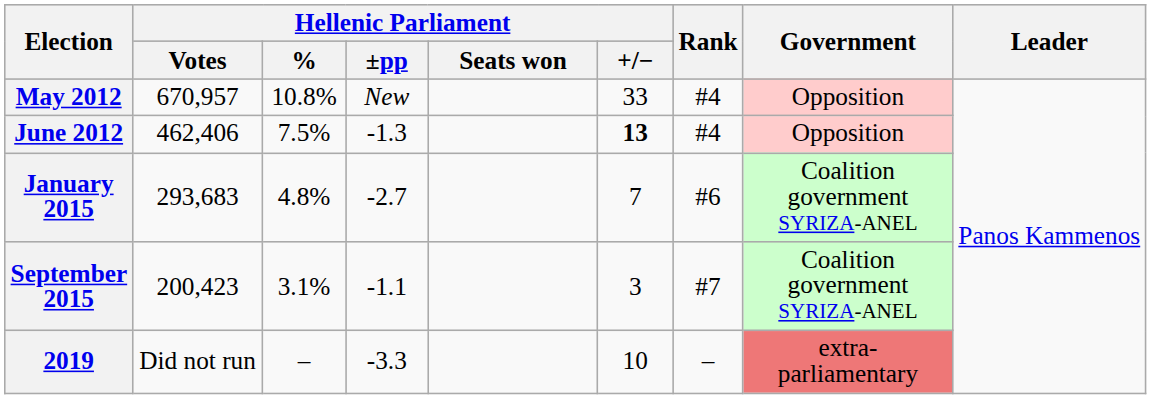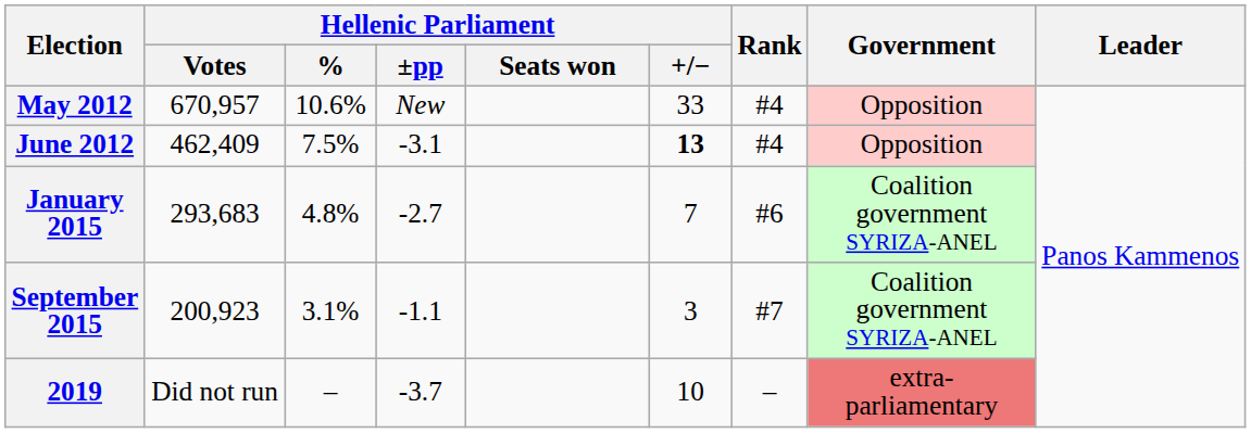May 2012 | Hellenic Parliament / %: 10.8% -> 10.6%
June 2012 | Hellenic Parliament / Votes: 462,406 -> 462,409
June 2012 | Hellenic Parliament / ±pp: -1.3 -> -3.1
September 2015 | Hellenic Parliament / Votes: 200,423 -> 200,923
2019 | Hellenic Parliament / ±pp: -3.3 -> -3.7
